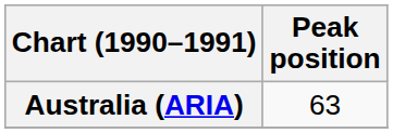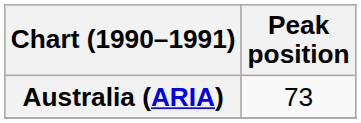Australia (ARIA) | Peak position: 63 -> 73
